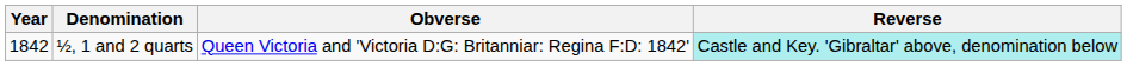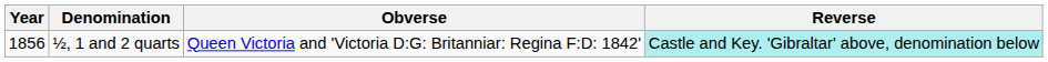½, 1 and 2 quarts | Year: 1842 -> 1856
